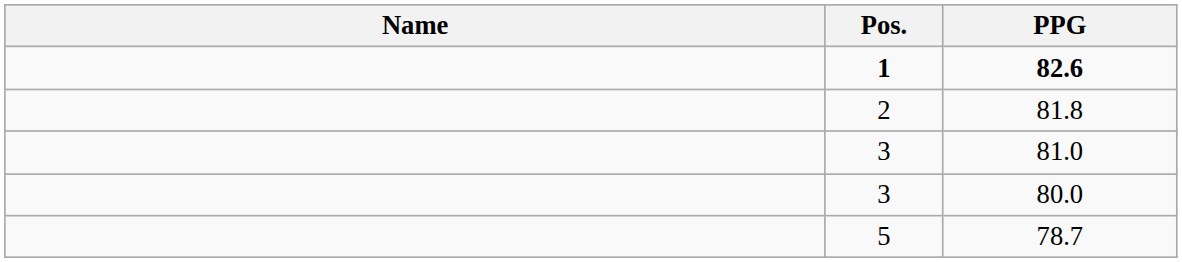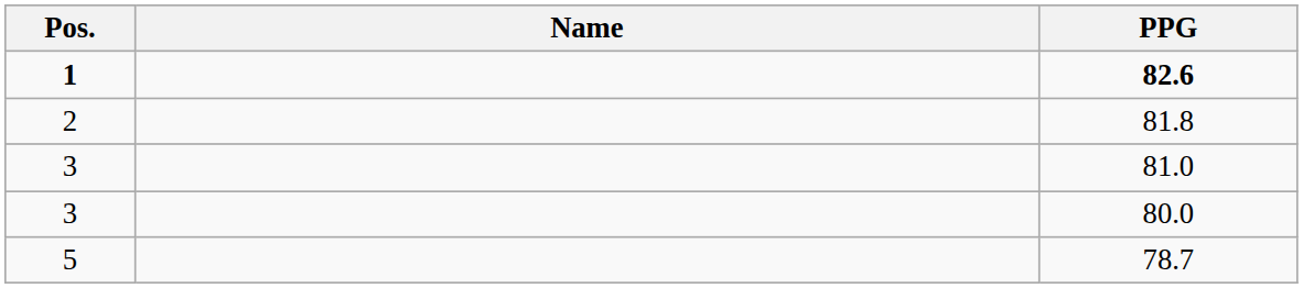columns swapped: Pos. <-> Name
